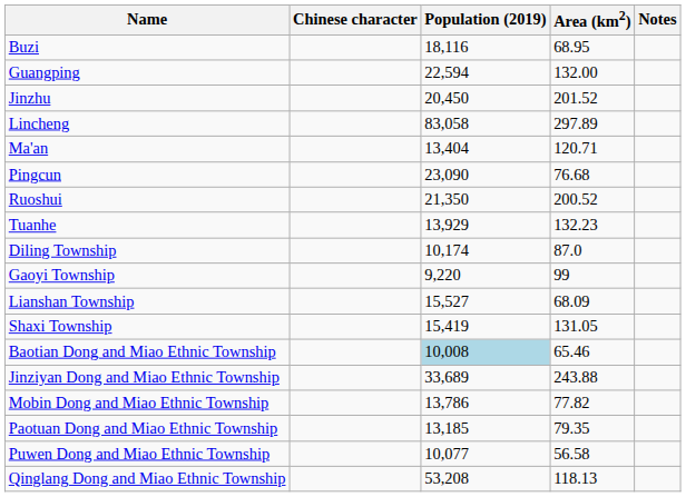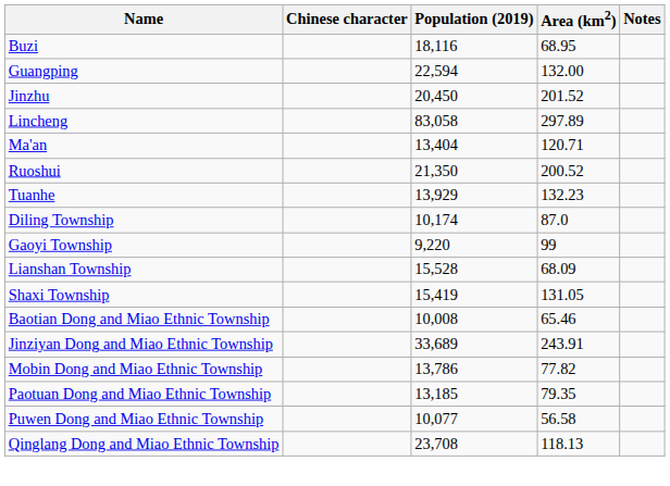- row: Pingcun | 23,090 | 76.68
Lianshan Township | Population (2019): 15,527 -> 15,528
Baotian Dong and Miao Ethnic Township | Population (2019): lightblue background -> no background
Jinziyan Dong and Miao Ethnic Township | Area (km2): 243.88 -> 243.91
Qinglang Dong and Miao Ethnic Township | Population (2019): 53,208 -> 23,708
